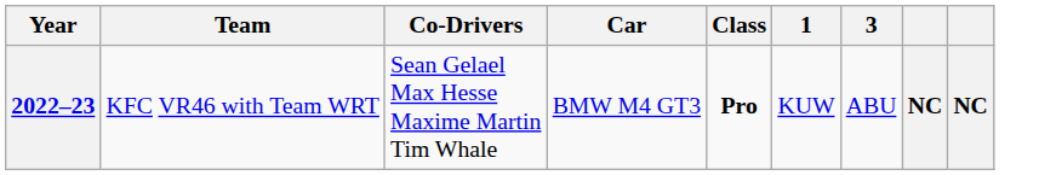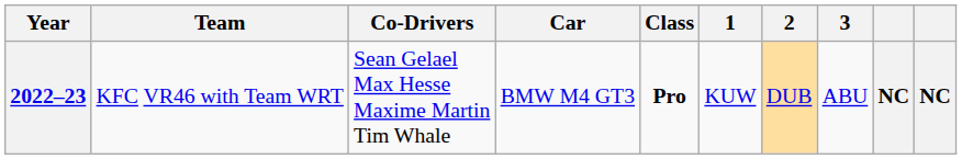+ column: 2 | DUB
